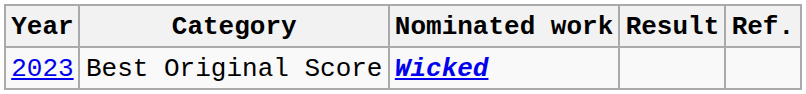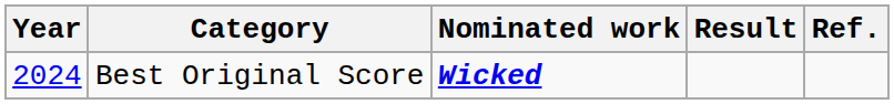Best Original Score | Year: 2023 -> 2024
